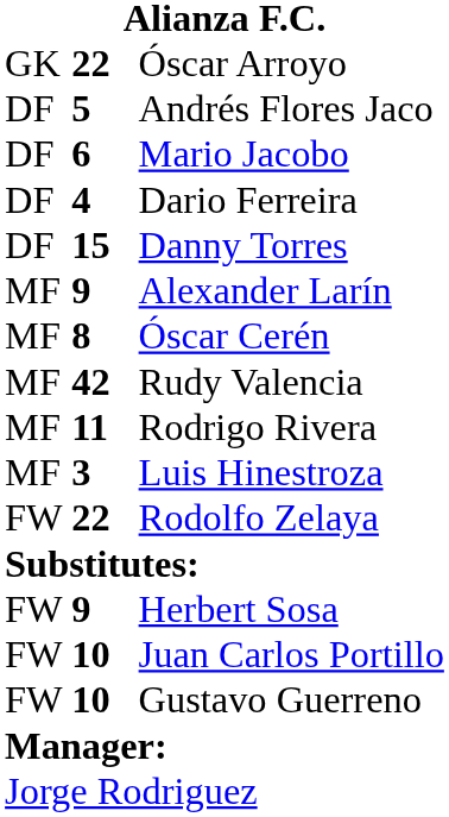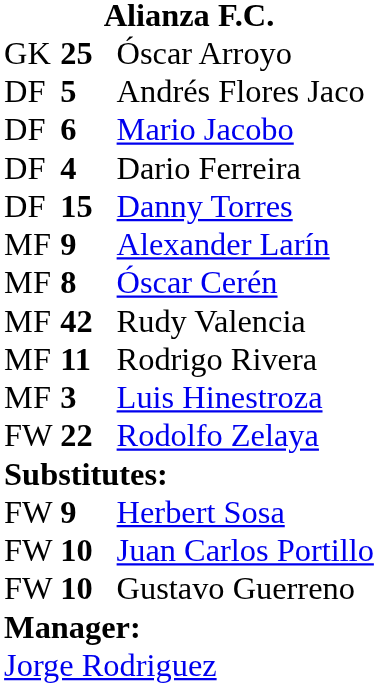Óscar Arroyo | column 2: 22 -> 25
